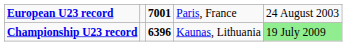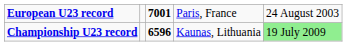Championship U23 record | column 3: 6396 -> 6596
